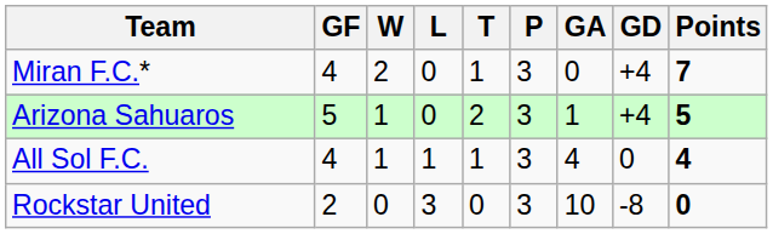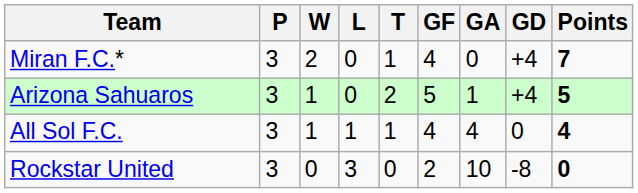columns swapped: P <-> GF
